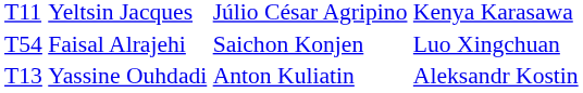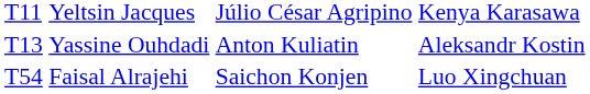rows swapped: Yassine Ouhdadi <-> Faisal Alrajehi
